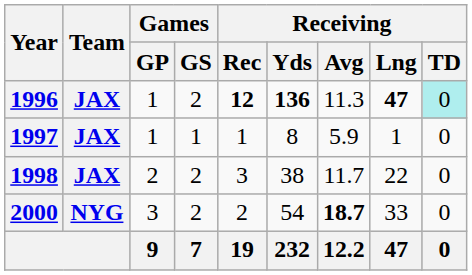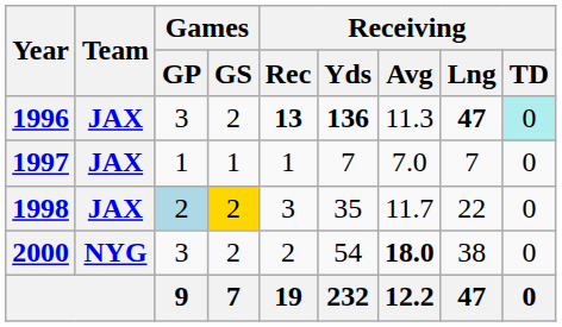1996 | Games / GP: 1 -> 3
1996 | Receiving / Rec: 12 -> 13
1997 | Receiving / Yds: 8 -> 7
1997 | Receiving / Avg: 5.9 -> 7.0
1997 | Receiving / Lng: 1 -> 7
1998 | Games / GP: no background -> lightblue background
1998 | Games / GS: no background -> gold background
1998 | Receiving / Yds: 38 -> 35
2000 | Receiving / Avg: 18.7 -> 18.0
2000 | Receiving / Lng: 33 -> 38
